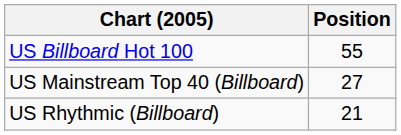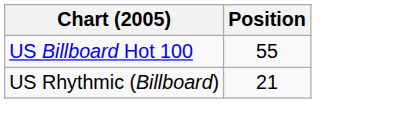- row: US Mainstream Top 40 (Billboard) | 27
